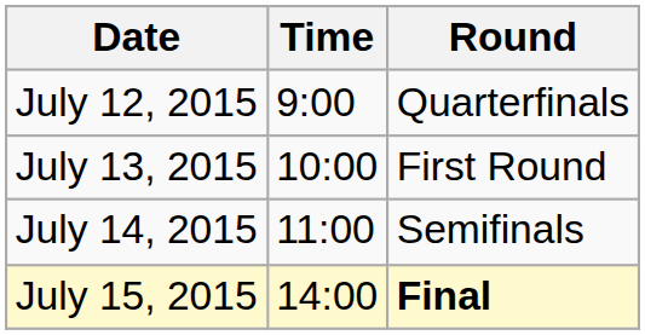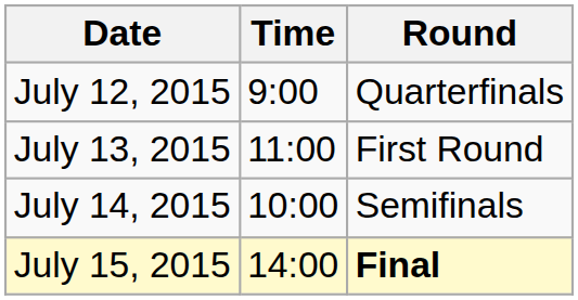July 13, 2015 | Time: 10:00 -> 11:00
July 14, 2015 | Time: 11:00 -> 10:00
